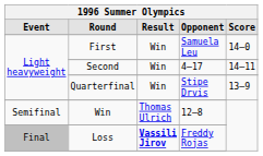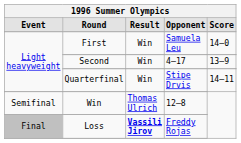Second | Score: 14–11 -> 13–9
Quarterfinal | Score: 13–9 -> 14–11
